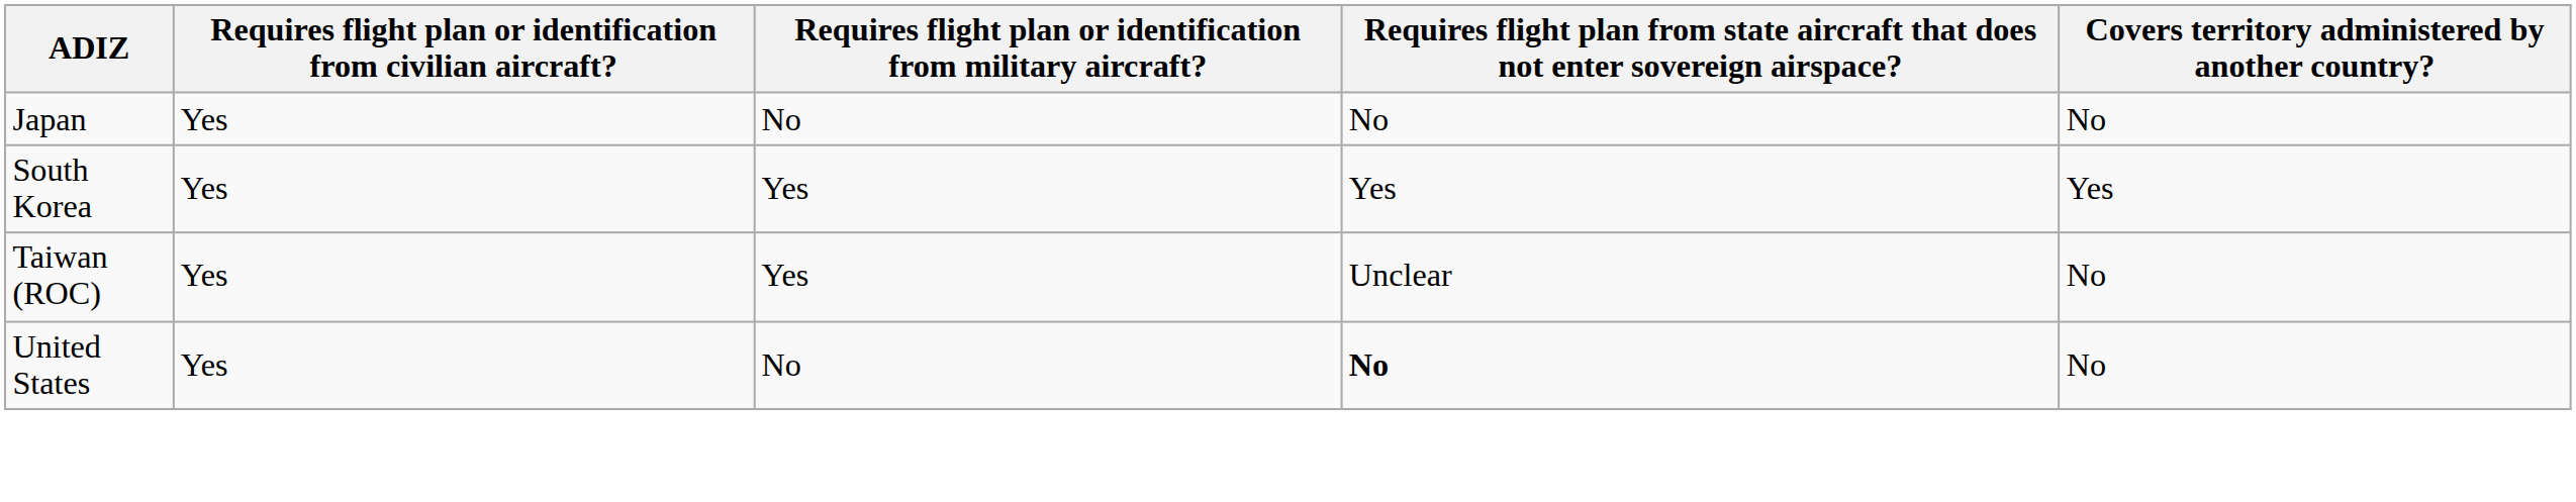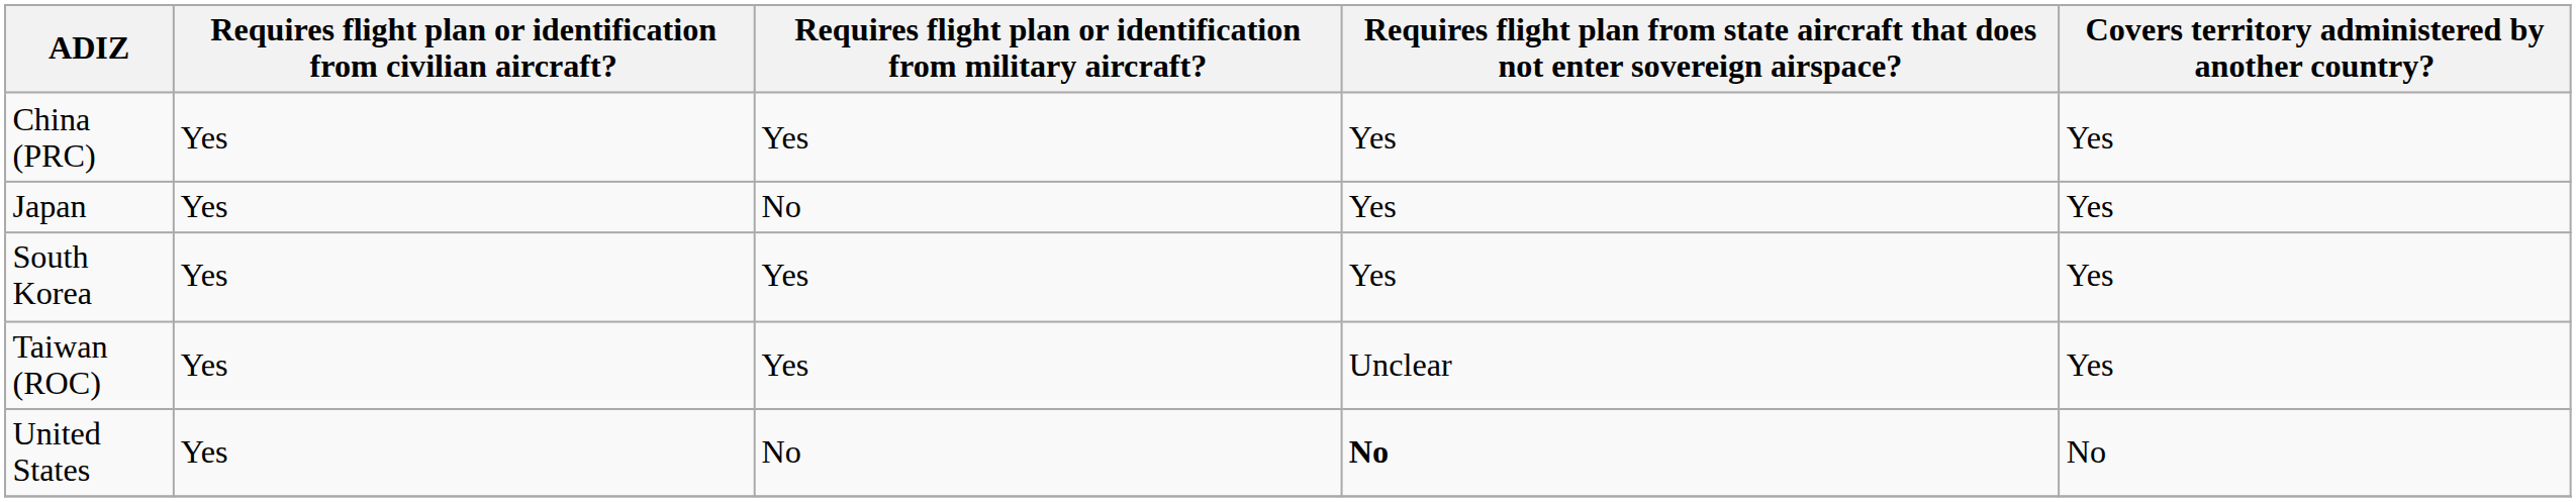+ row: China (PRC) | Yes | Yes | Yes | Yes
Japan | column 4: No -> Yes
Japan | Covers territory administered by another country?: No -> Yes
Taiwan (ROC) | Covers territory administered by another country?: No -> Yes
